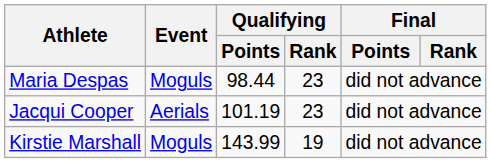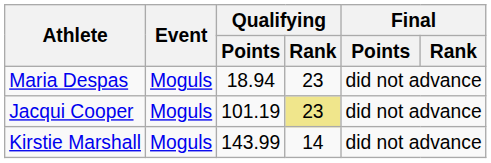Maria Despas | Qualifying / Points: 98.44 -> 18.94
Jacqui Cooper | Event: Aerials -> Moguls
Jacqui Cooper | Qualifying / Rank: no background -> khaki background
Kirstie Marshall | Qualifying / Rank: 19 -> 14
